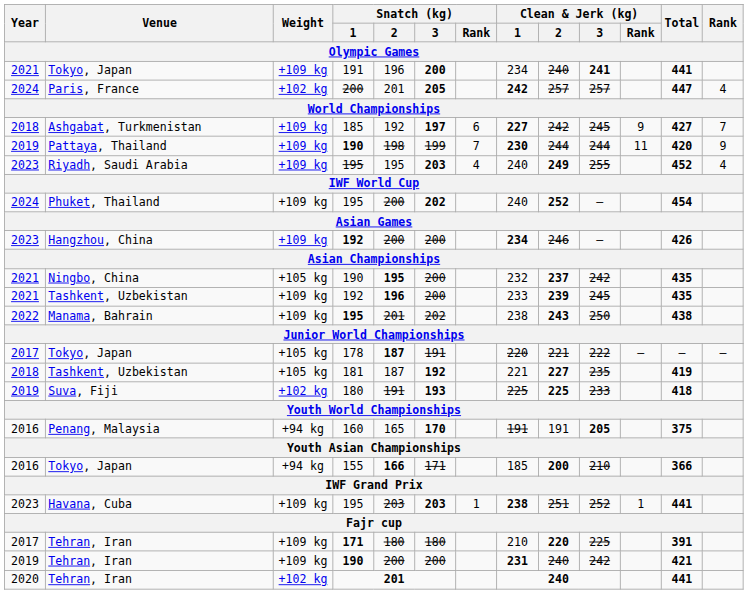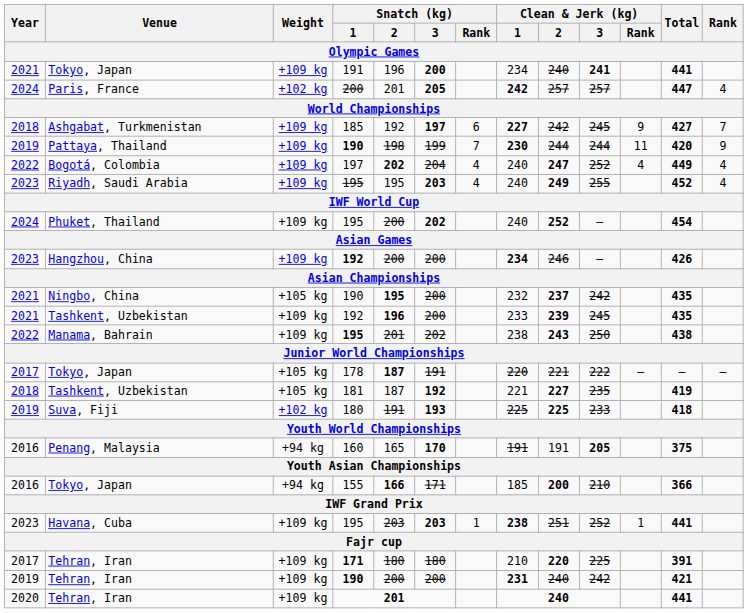+ row: 2022 | Bogotá, Colombia | +109 kg | 197 | 202 | 204 | 4 | 240 | 247 | 252 | 4 | 449 | 4
Tehran, Iran / 201 | Weight: +102 kg -> +109 kg
